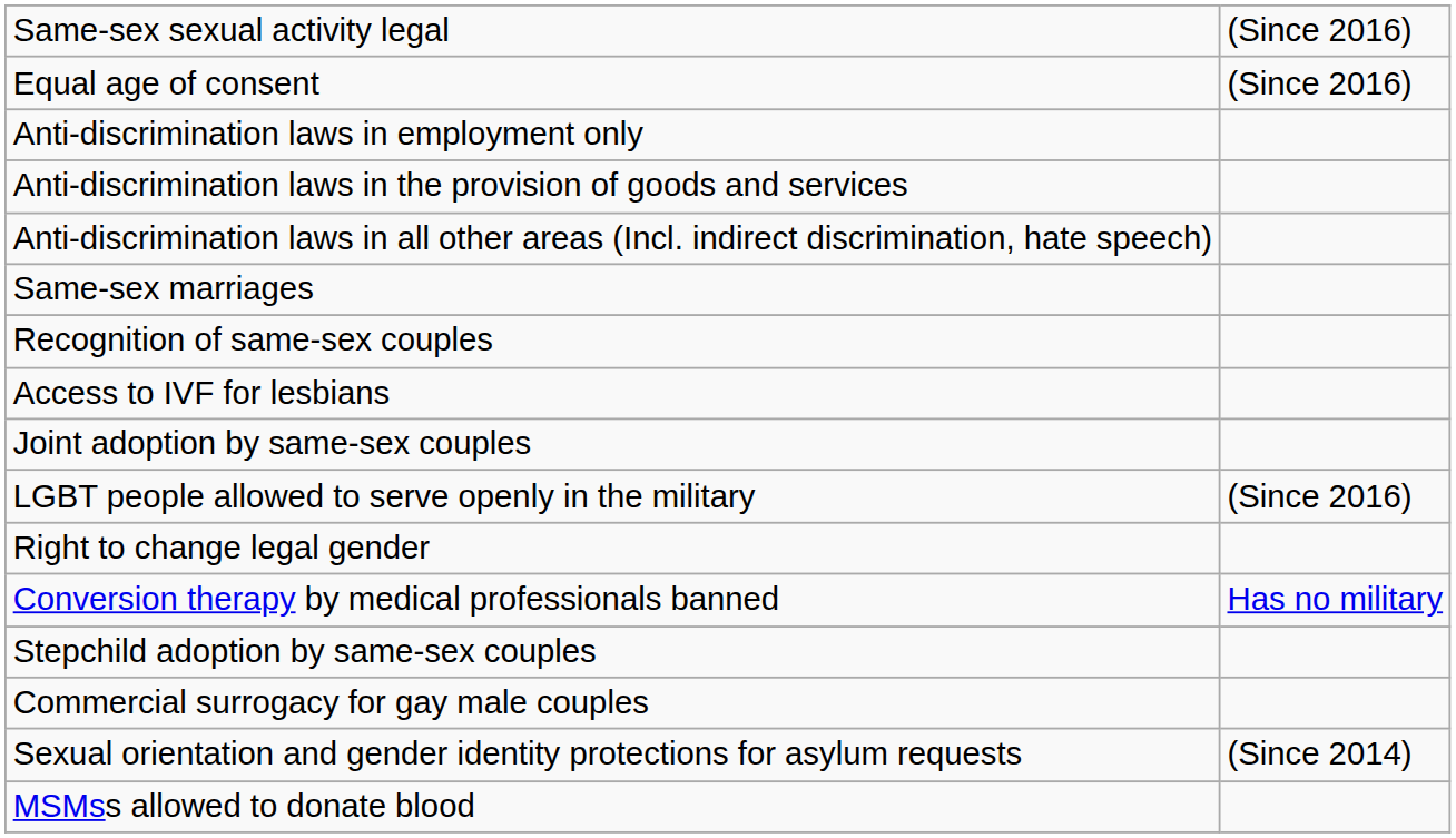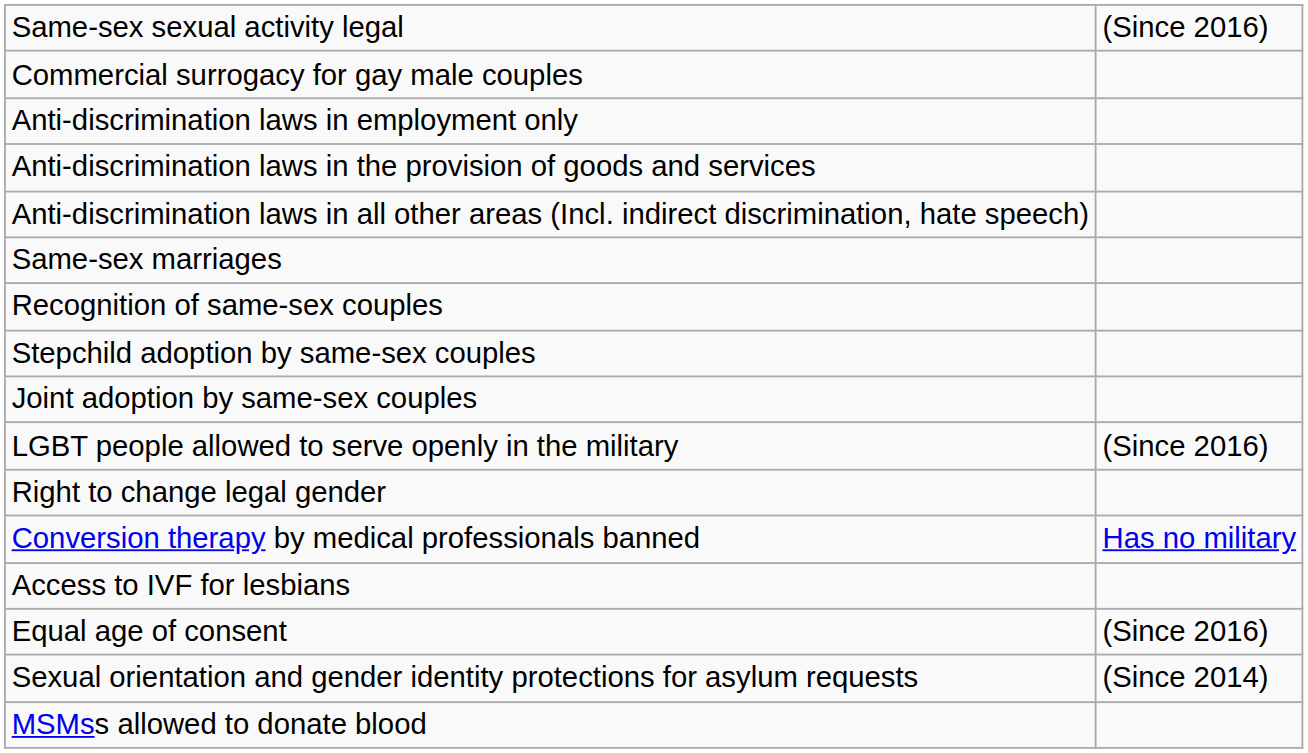rows swapped: Equal age of consent <-> Commercial surrogacy for gay male couples
rows swapped: Stepchild adoption by same-sex couples <-> Access to IVF for lesbians
